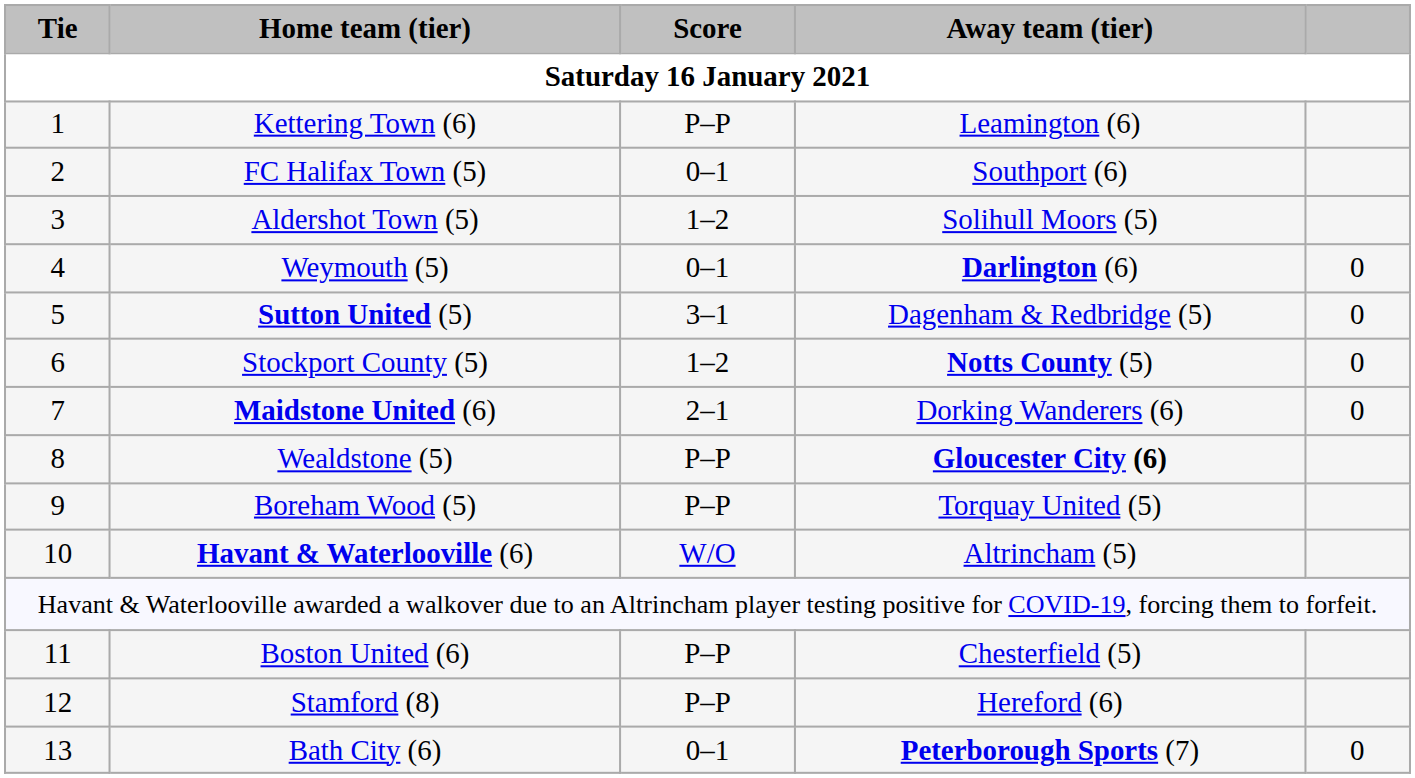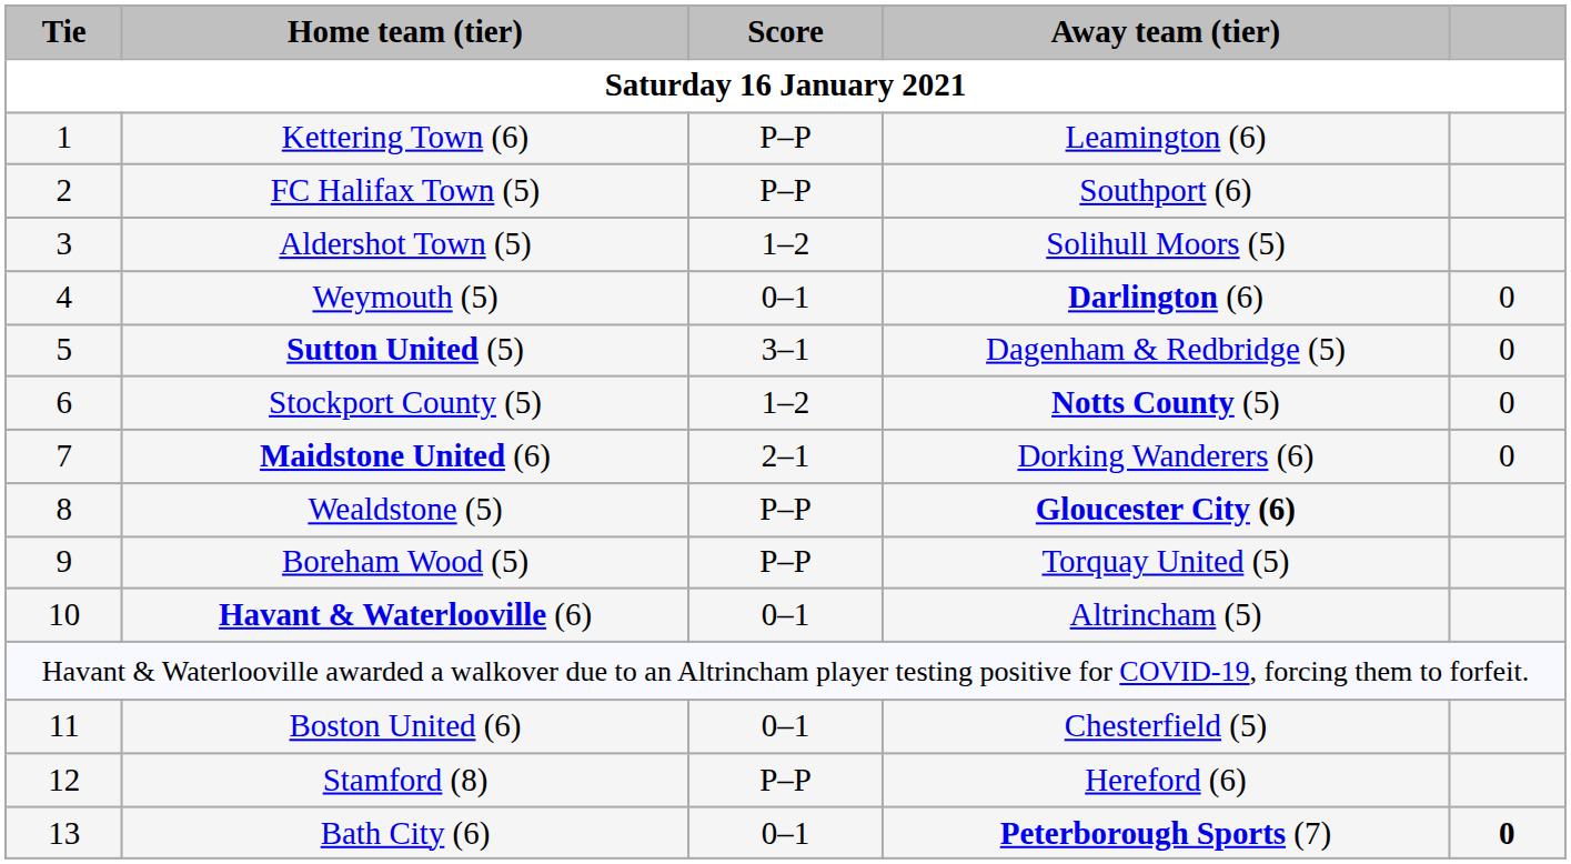FC Halifax Town (5) | Score: 0–1 -> P–P
Havant & Waterlooville (6) | Score: W/O -> 0–1
Boston United (6) | Score: P–P -> 0–1
Bath City (6) | column 5: normal -> bold
